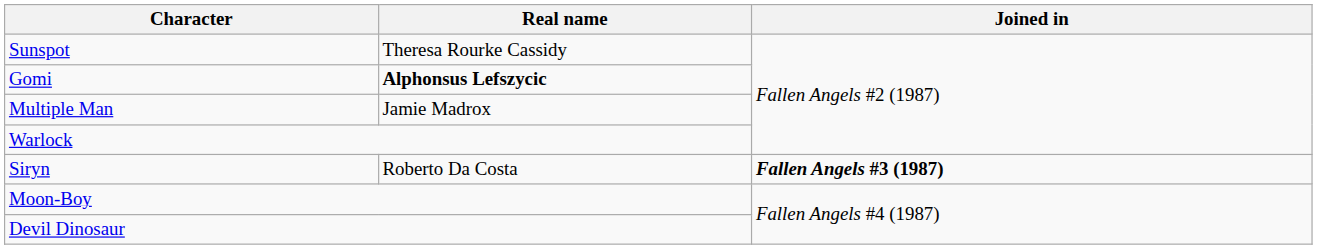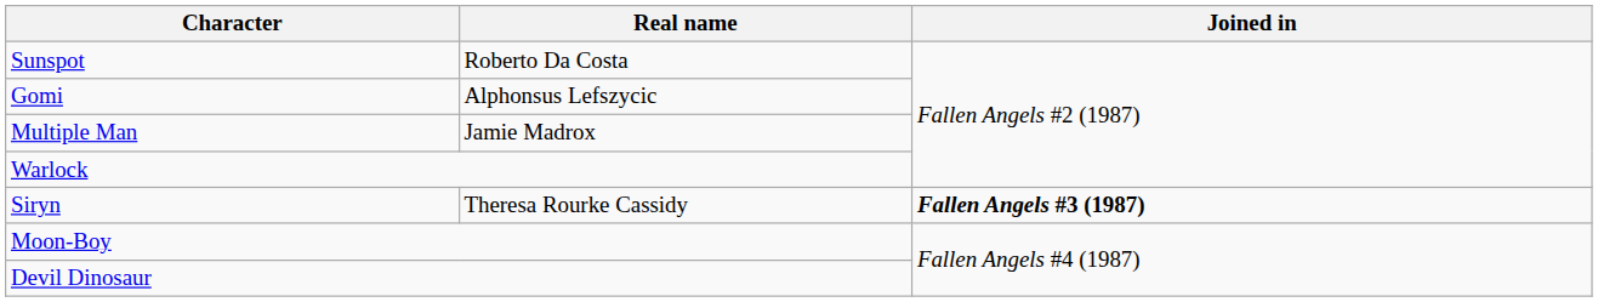Sunspot | Real name: Theresa Rourke Cassidy -> Roberto Da Costa
Gomi | Real name: bold -> normal
Siryn | Real name: Roberto Da Costa -> Theresa Rourke Cassidy
